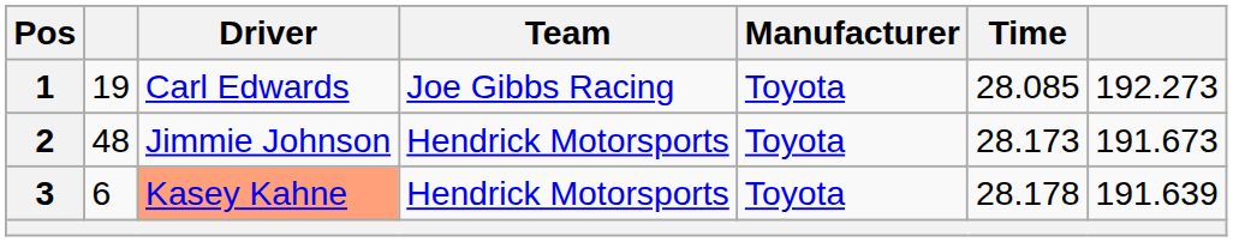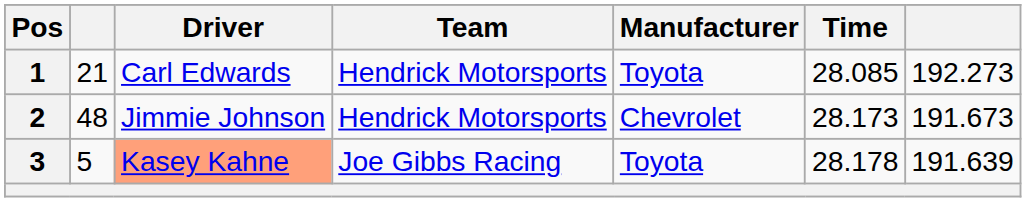1 | column 2: 19 -> 21
1 | Team: Joe Gibbs Racing -> Hendrick Motorsports
2 | Manufacturer: Toyota -> Chevrolet
3 | column 2: 6 -> 5
3 | Team: Hendrick Motorsports -> Joe Gibbs Racing
